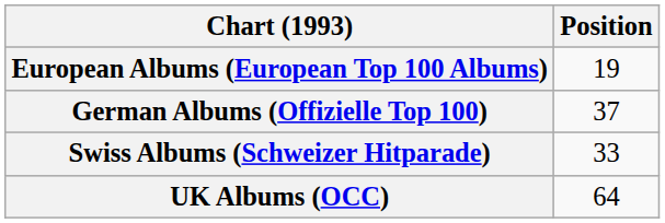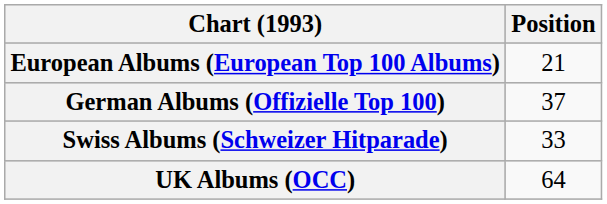European Albums (European Top 100 Albums) | Position: 19 -> 21
